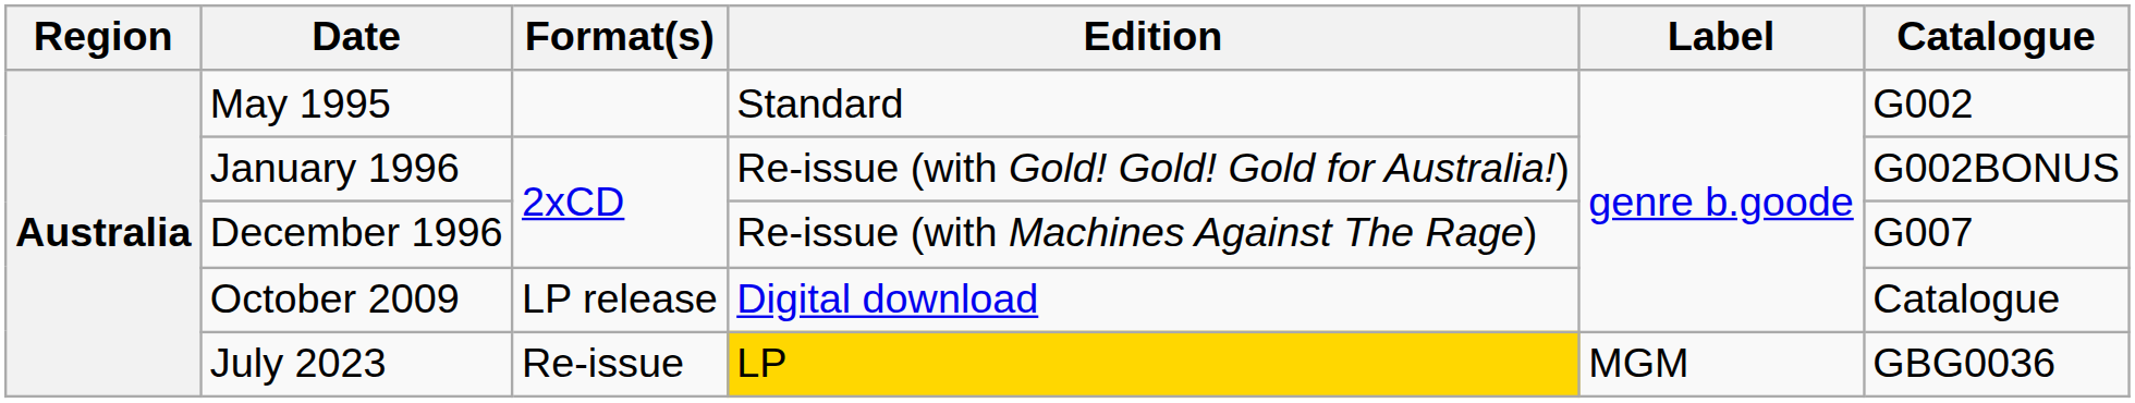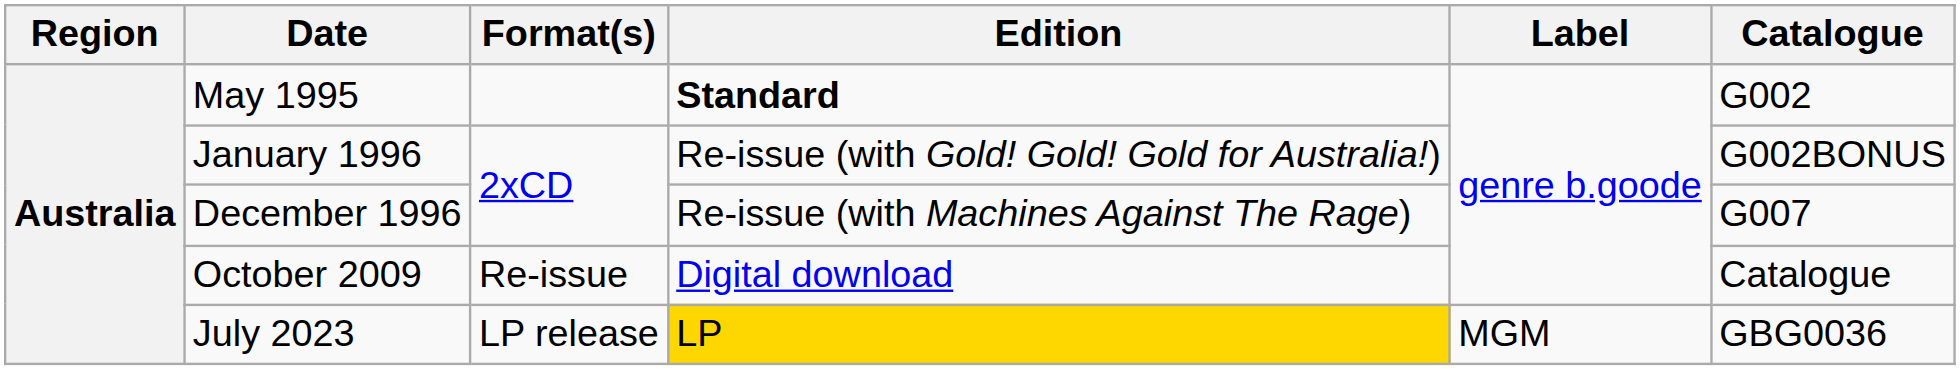May 1995 | Edition: normal -> bold
October 2009 | Format(s): LP release -> Re-issue
July 2023 | Format(s): Re-issue -> LP release
